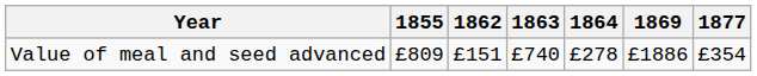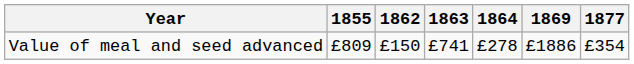Value of meal and seed advanced | 1862: £151 -> £150
Value of meal and seed advanced | 1863: £740 -> £741
